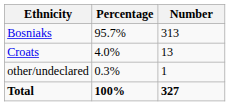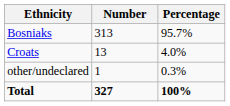columns swapped: Number <-> Percentage
